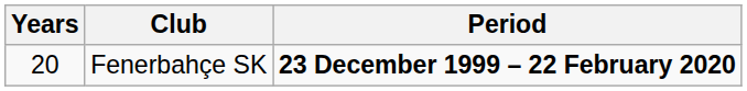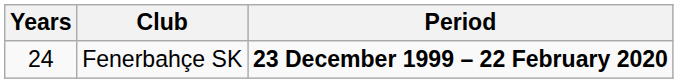Fenerbahçe SK | Years: 20 -> 24
